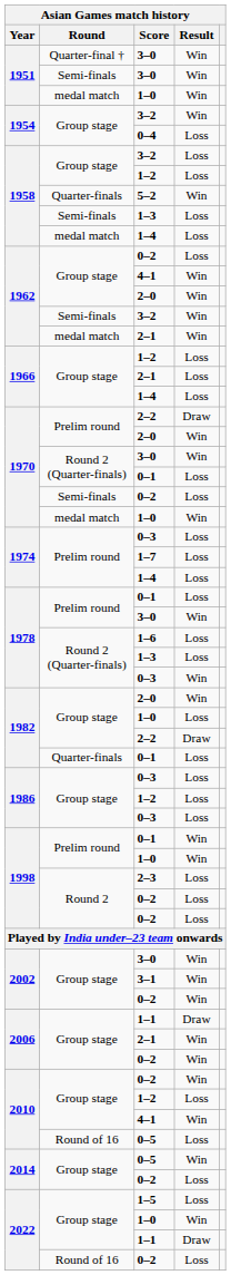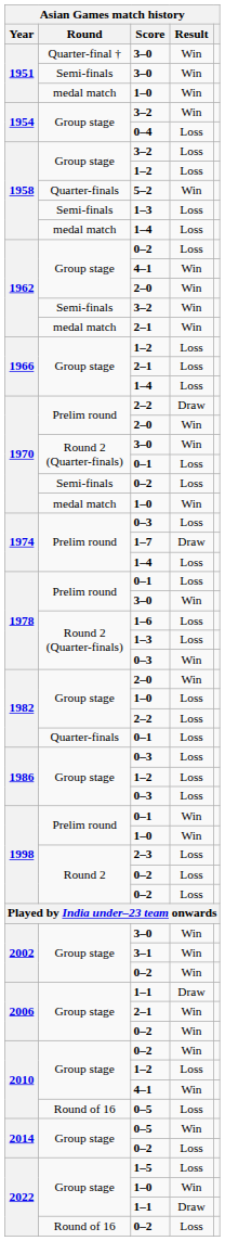1–7 | Result: Loss -> Draw
1982 / 2–2 | Result: Draw -> Loss
